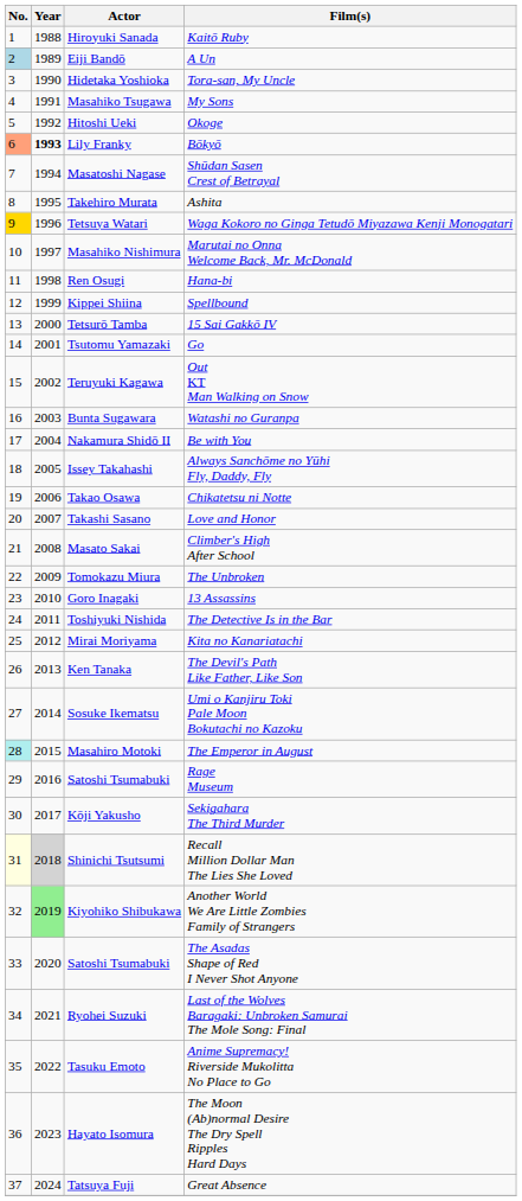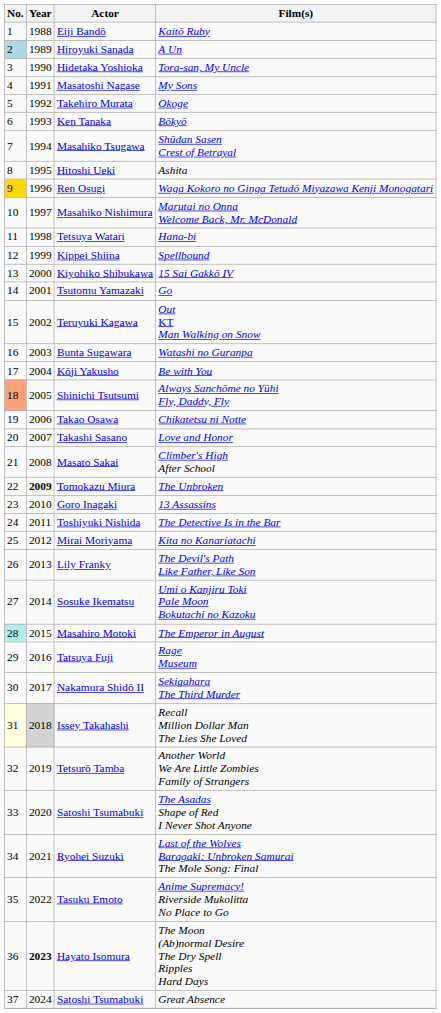Kaitō Ruby | Actor: Hiroyuki Sanada -> Eiji Bandō
A Un | Actor: Eiji Bandō -> Hiroyuki Sanada
My Sons | Actor: Masahiko Tsugawa -> Masatoshi Nagase
Okoge | Actor: Hitoshi Ueki -> Takehiro Murata
Bōkyō | No.: lightsalmon background -> no background
Bōkyō | Year: bold -> normal
Bōkyō | Actor: Lily Franky -> Ken Tanaka
Shūdan Sasen Crest of Betrayal | Actor: Masatoshi Nagase -> Masahiko Tsugawa
Ashita | Actor: Takehiro Murata -> Hitoshi Ueki
Waga Kokoro no Ginga Tetudō Miyazawa Kenji Monogatari | Actor: Tetsuya Watari -> Ren Osugi
Hana-bi | Actor: Ren Osugi -> Tetsuya Watari
15 Sai Gakkō IV | Actor: Tetsurō Tamba -> Kiyohiko Shibukawa
Be with You | Actor: Nakamura Shidō II -> Kōji Yakusho
Always Sanchōme no Yūhi Fly, Daddy, Fly | No.: no background -> lightsalmon background
Always Sanchōme no Yūhi Fly, Daddy, Fly | Actor: Issey Takahashi -> Shinichi Tsutsumi
The Unbroken | Year: normal -> bold
The Devil's Path Like Father, Like Son | Actor: Ken Tanaka -> Lily Franky
Rage Museum | Actor: Satoshi Tsumabuki -> Tatsuya Fuji
Sekigahara The Third Murder | Actor: Kōji Yakusho -> Nakamura Shidō II
Recall Million Dollar Man The Lies She Loved | Actor: Shinichi Tsutsumi -> Issey Takahashi
Another World We Are Little Zombies Family of Strangers | Year: lightgreen background -> no background
Another World We Are Little Zombies Family of Strangers | Actor: Kiyohiko Shibukawa -> Tetsurō Tamba
The Moon (Ab)normal Desire The Dry Spell Ripples Hard Days | Year: normal -> bold
Great Absence | Actor: Tatsuya Fuji -> Satoshi Tsumabuki
